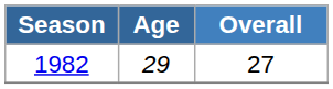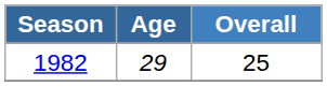1982 | Overall: 27 -> 25
